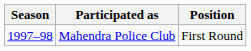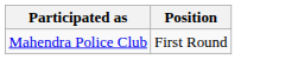- column: Season | 1997–98
